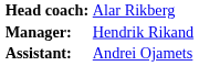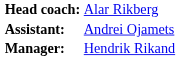rows swapped: Assistant: <-> Manager:
